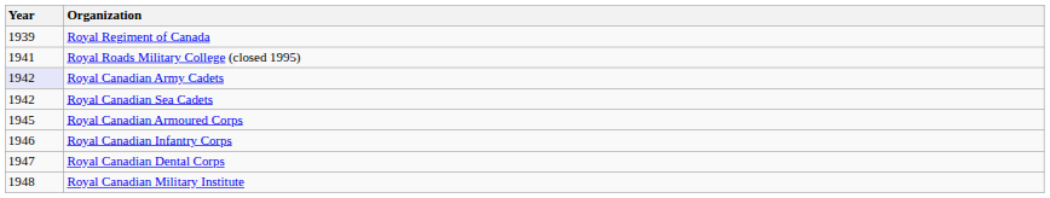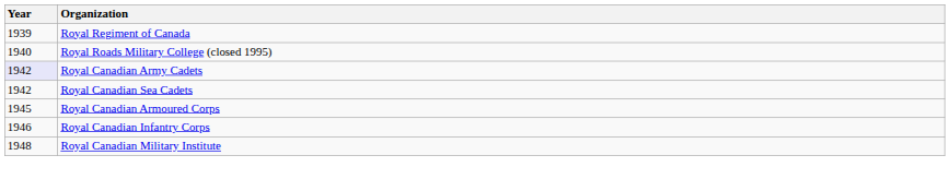Royal Roads Military College (closed 1995) | Year: 1941 -> 1940
- row: 1947 | Royal Canadian Dental Corps
